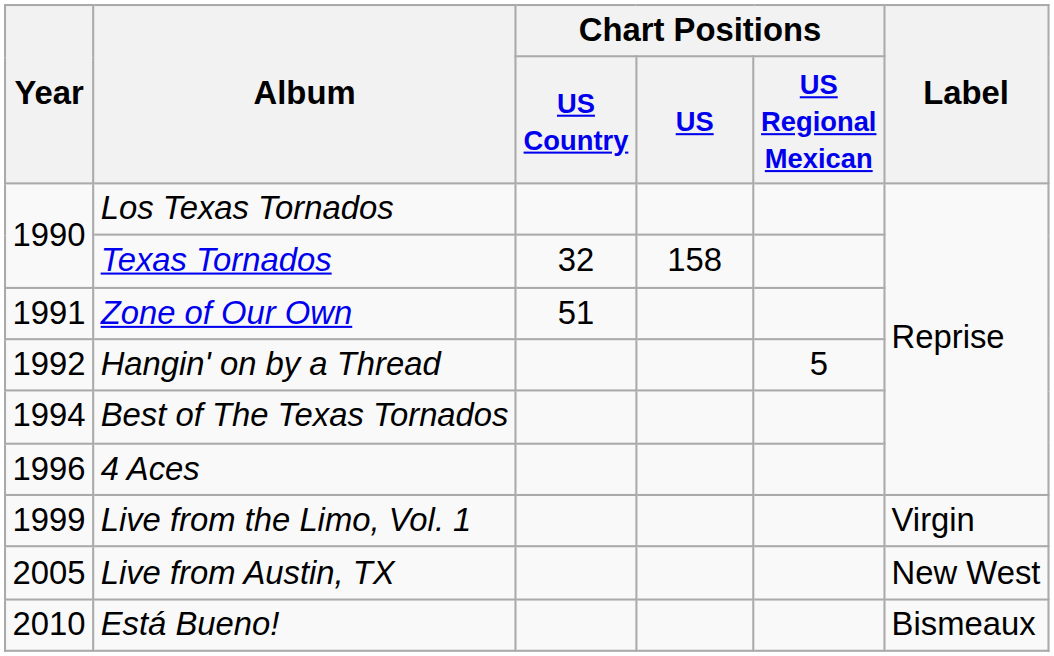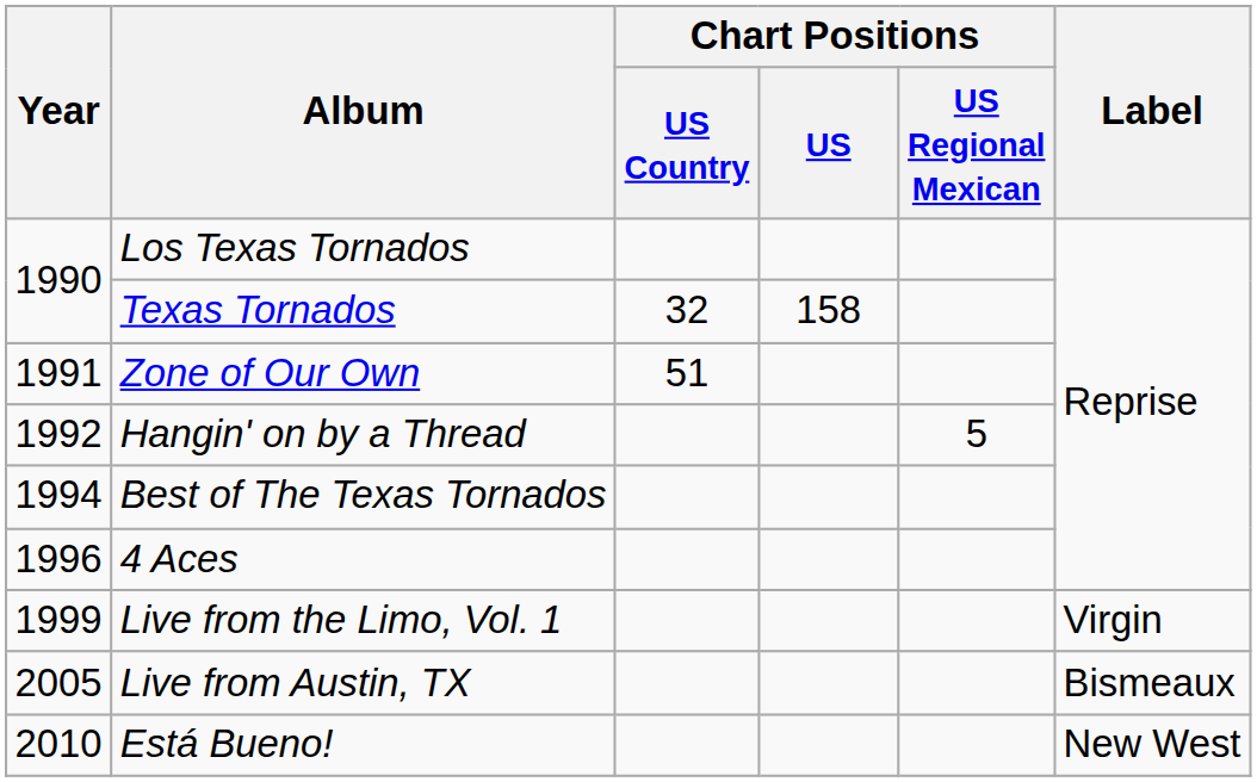Live from Austin, TX | Label: New West -> Bismeaux
Está Bueno! | Label: Bismeaux -> New West
